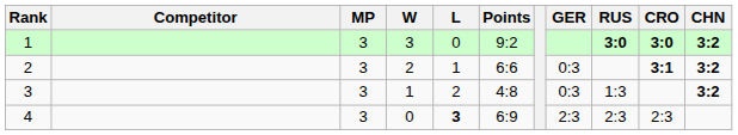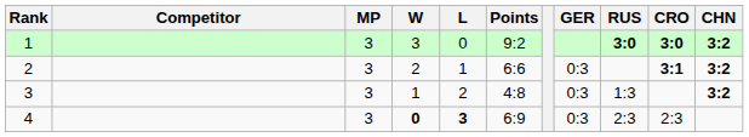4 | W: normal -> bold
4 | GER: 2:3 -> 0:3
